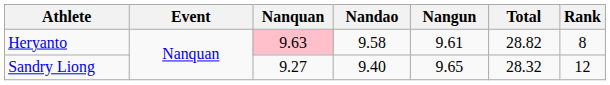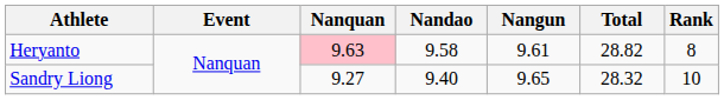Sandry Liong | Rank: 12 -> 10
